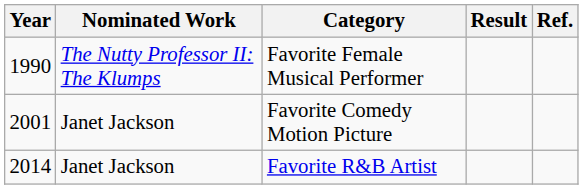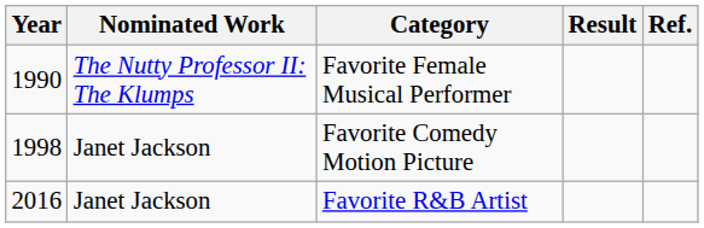Favorite Comedy Motion Picture | Year: 2001 -> 1998
Favorite R&B Artist | Year: 2014 -> 2016
